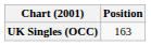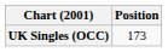UK Singles (OCC) | Position: 163 -> 173
